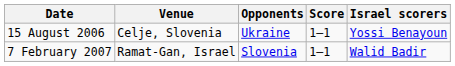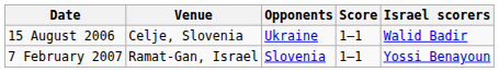15 August 2006 | Israel scorers: Yossi Benayoun -> Walid Badir
7 February 2007 | Israel scorers: Walid Badir -> Yossi Benayoun
